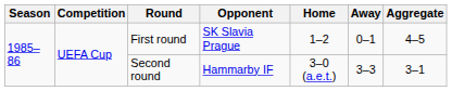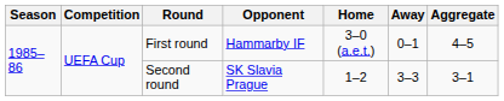First round | Opponent: SK Slavia Prague -> Hammarby IF
First round | Home: 1–2 -> 3–0 (a.e.t.)
Second round | Opponent: Hammarby IF -> SK Slavia Prague
Second round | Home: 3–0 (a.e.t.) -> 1–2
